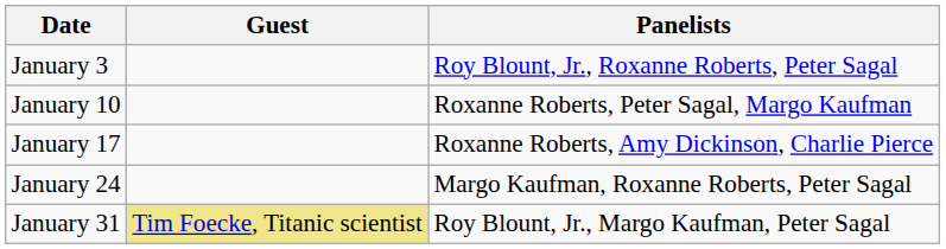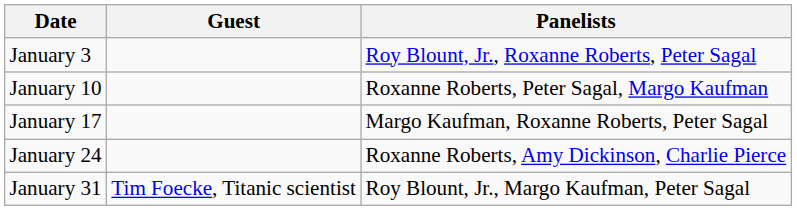January 17 | Panelists: Roxanne Roberts, Amy Dickinson, Charlie Pierce -> Margo Kaufman, Roxanne Roberts, Peter Sagal
January 24 | Panelists: Margo Kaufman, Roxanne Roberts, Peter Sagal -> Roxanne Roberts, Amy Dickinson, Charlie Pierce
January 31 | Guest: khaki background -> no background
